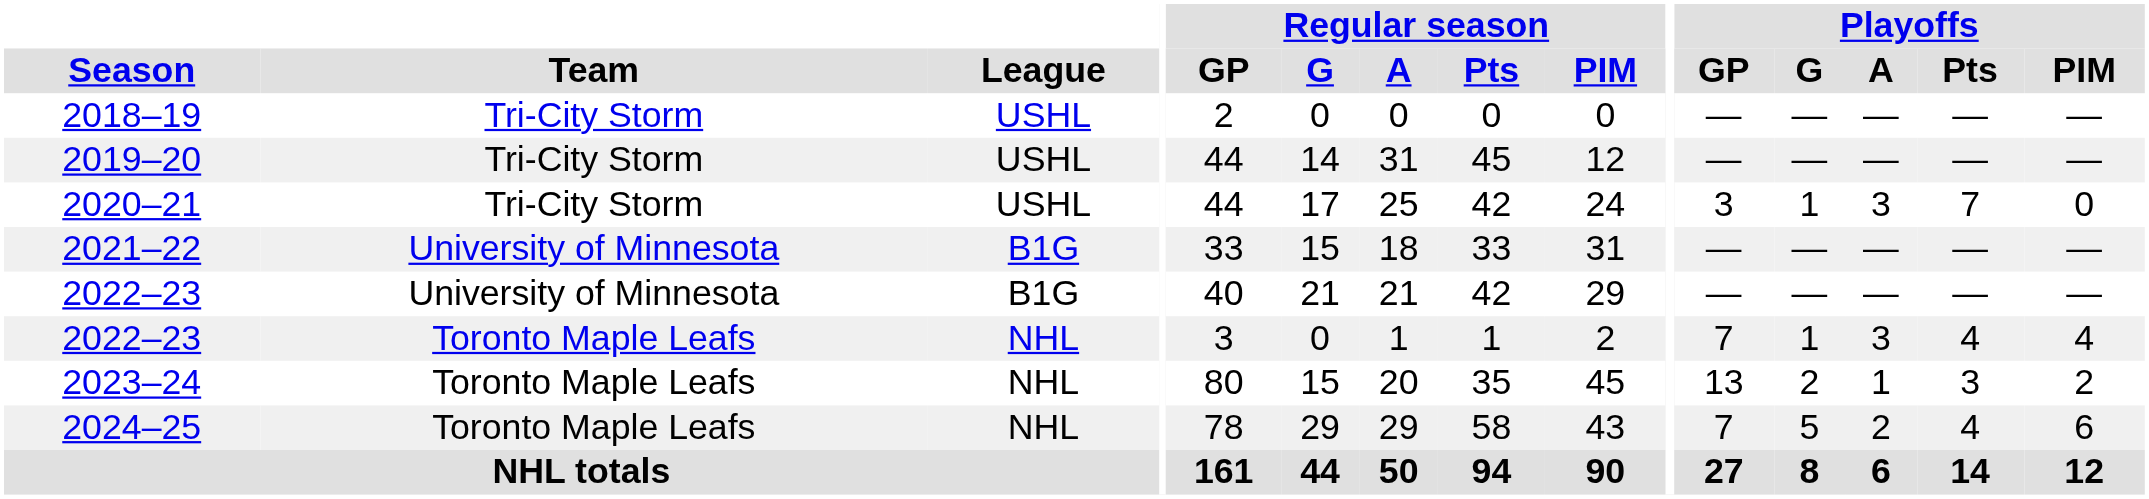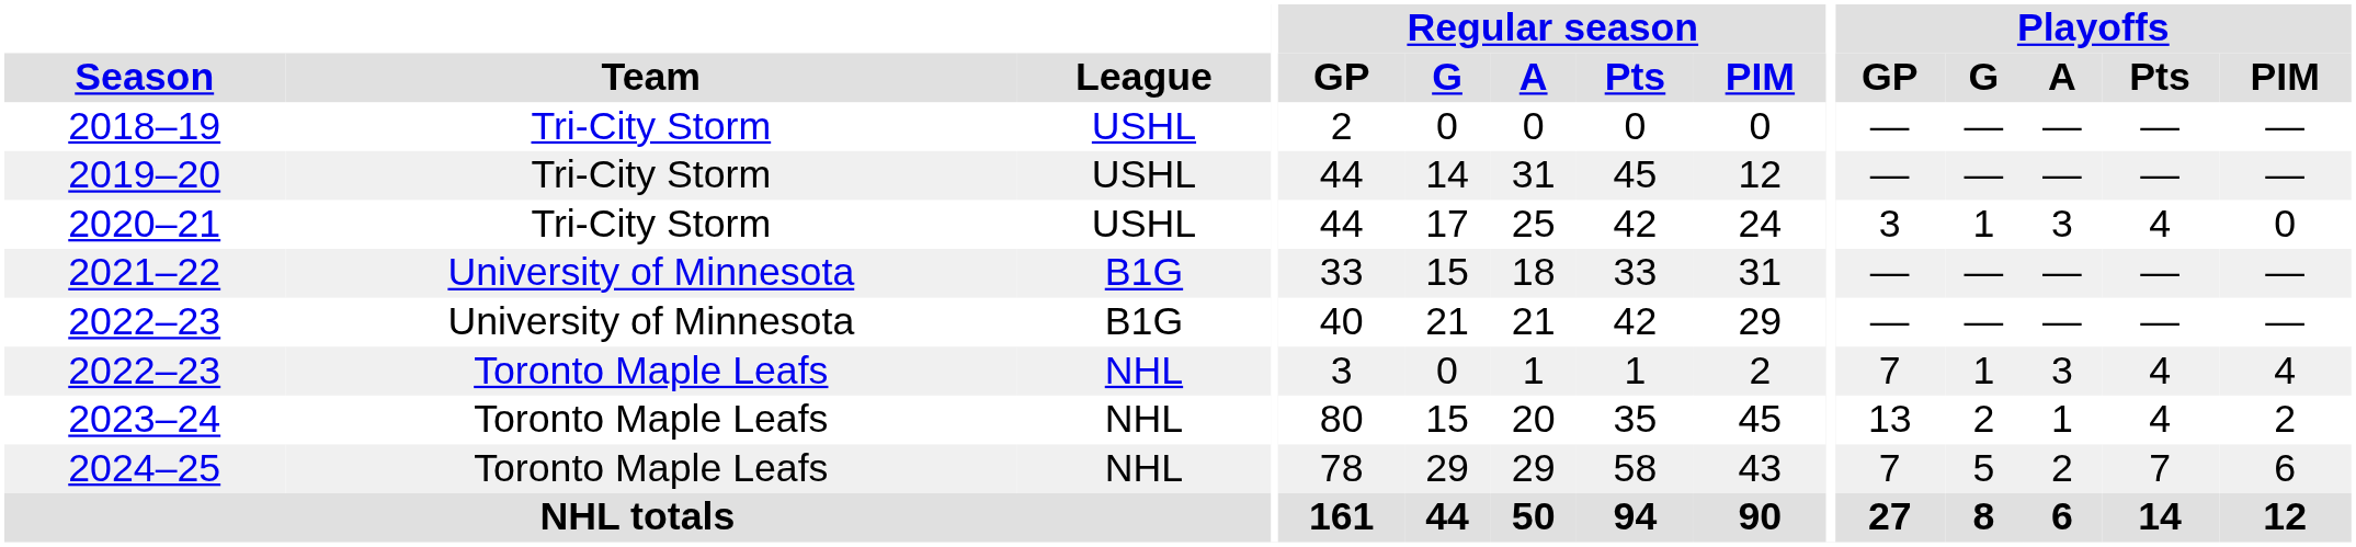2020–21 | Playoffs / Pts: 7 -> 4
2023–24 | Playoffs / Pts: 3 -> 4
2024–25 | Playoffs / Pts: 4 -> 7
